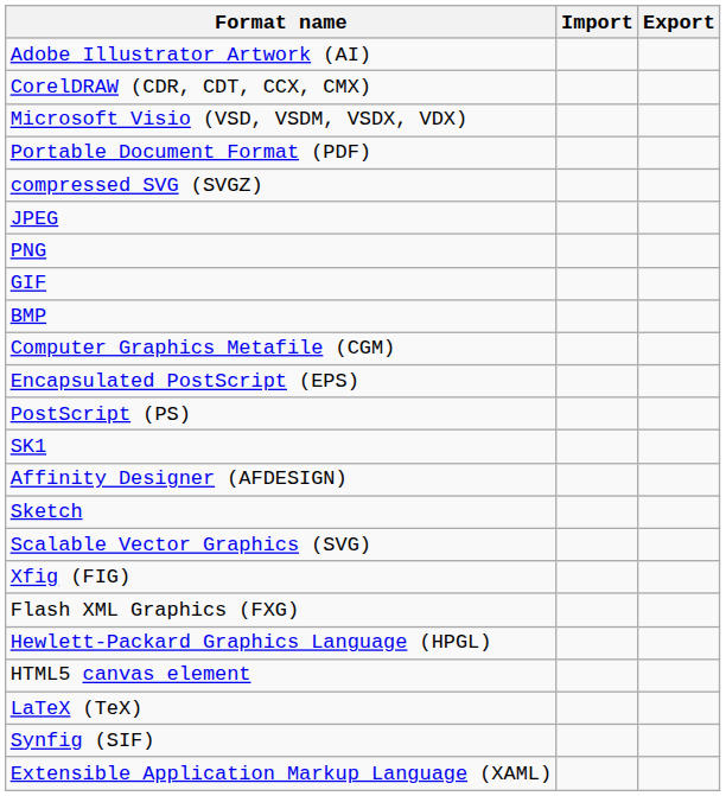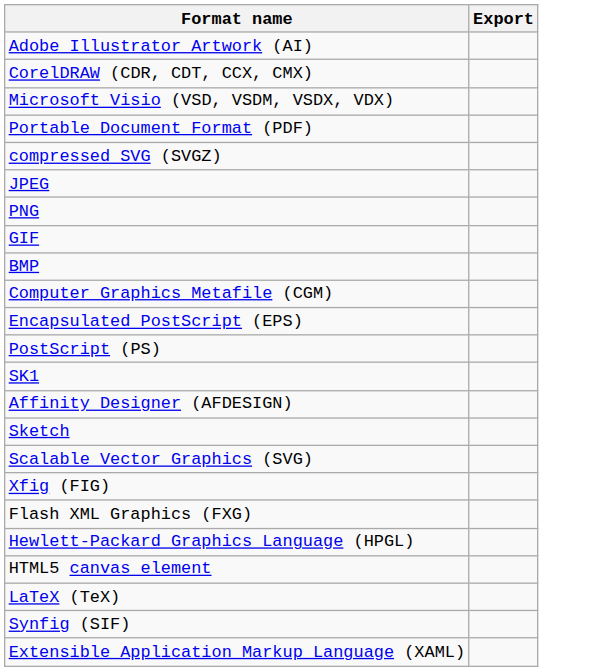- column: Import
